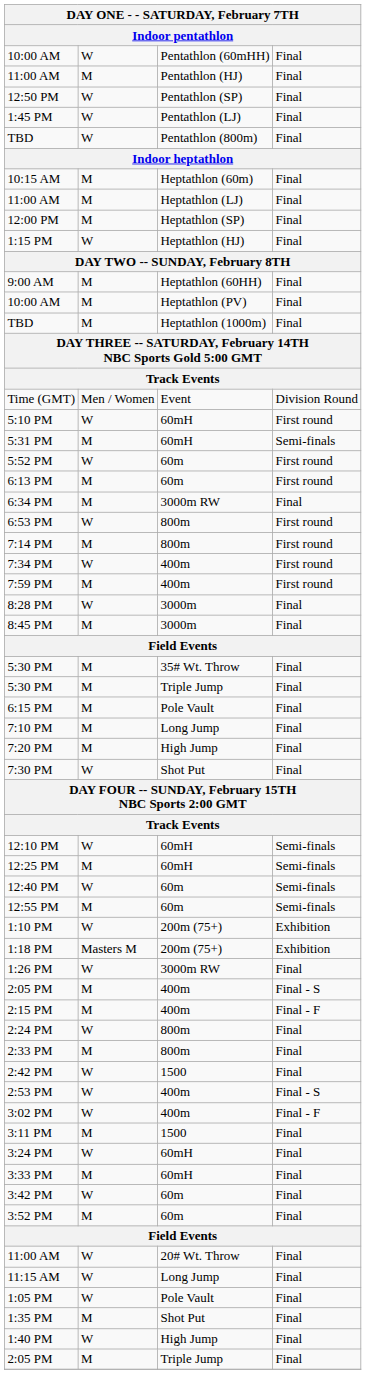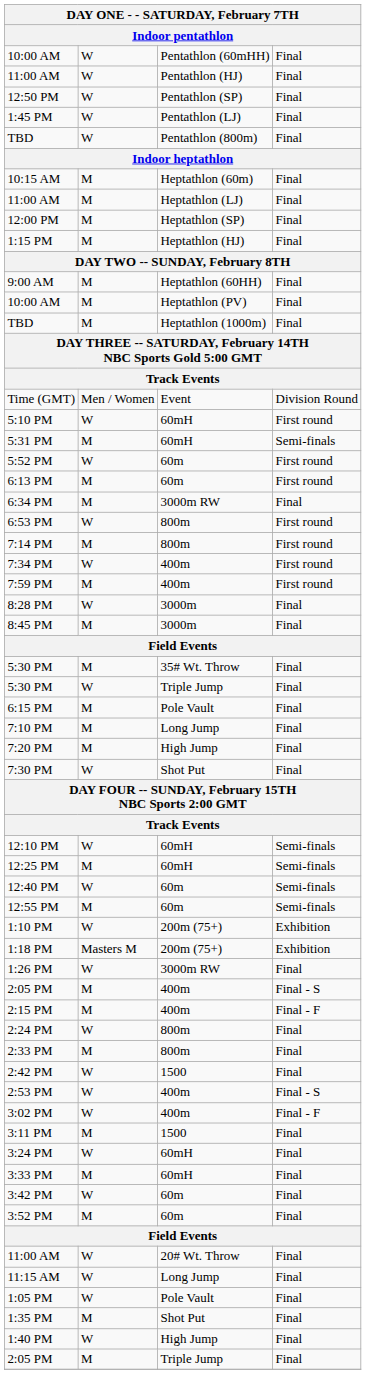11:00 AM / Pentathlon (HJ) | column 2: M -> W
1:15 PM | column 2: W -> M
5:30 PM / Triple Jump | column 2: M -> W
